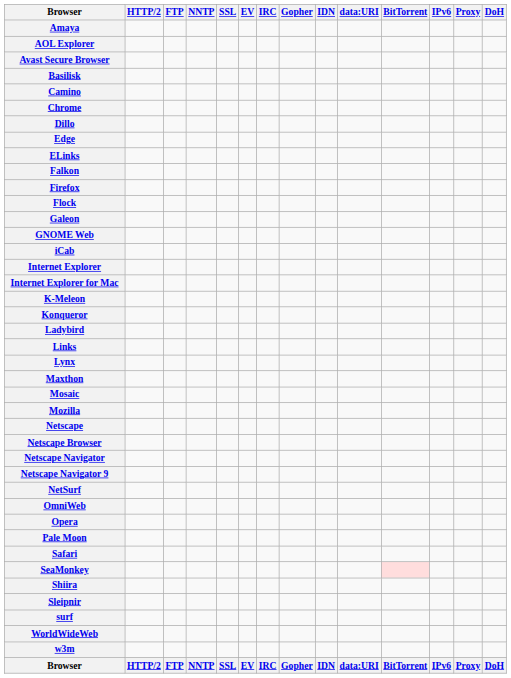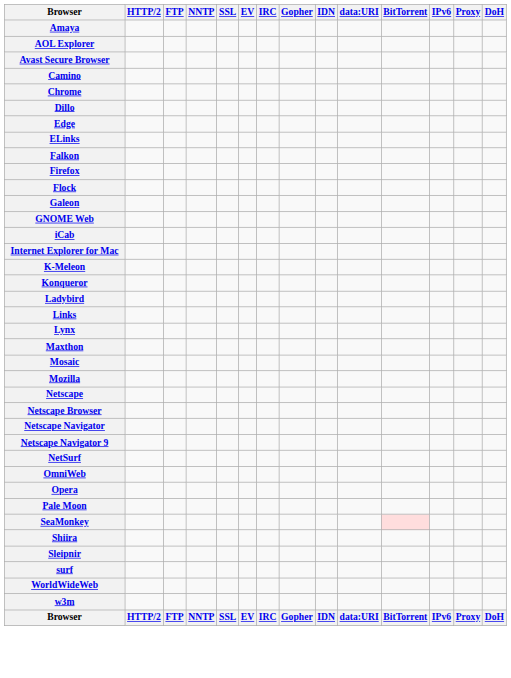- row: Basilisk
- row: Internet Explorer
- row: Safari
